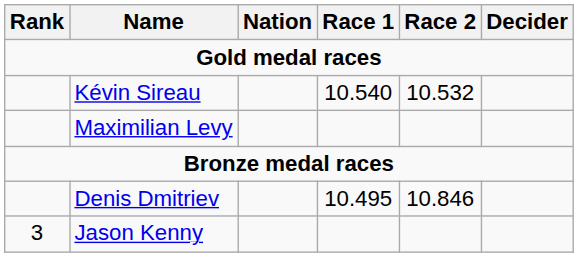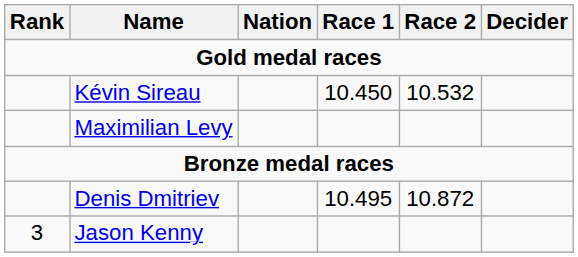Kévin Sireau | Race 1: 10.540 -> 10.450
Denis Dmitriev | Race 2: 10.846 -> 10.872
